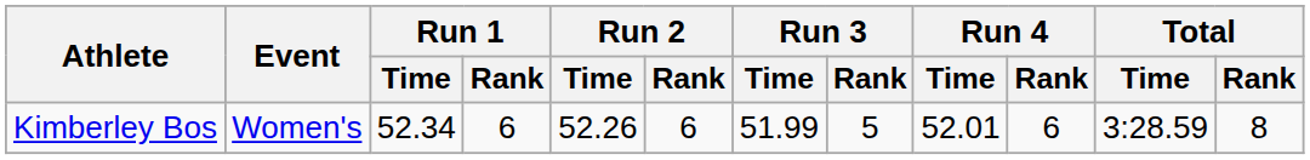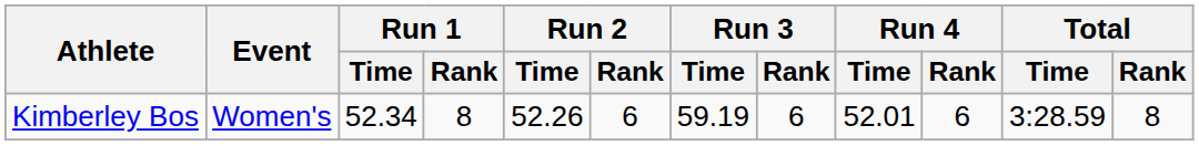Kimberley Bos | Run 1 / Rank: 6 -> 8
Kimberley Bos | Run 3 / Time: 51.99 -> 59.19
Kimberley Bos | Run 3 / Rank: 5 -> 6
